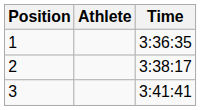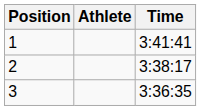1 | Time: 3:36:35 -> 3:41:41
3 | Time: 3:41:41 -> 3:36:35
